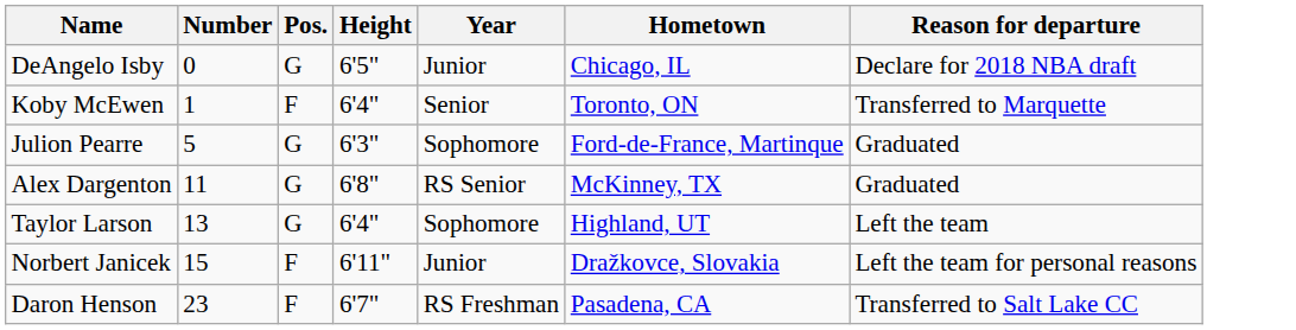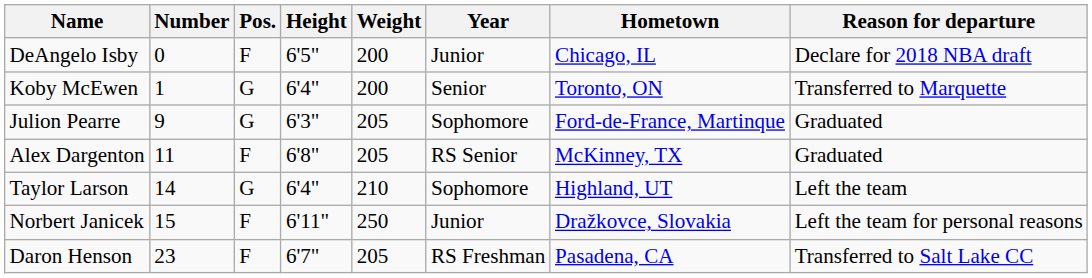+ column: Weight | 200 | 200 | 205 | 205 | 210 | 250 | 205
DeAngelo Isby | Pos.: G -> F
Koby McEwen | Pos.: F -> G
Julion Pearre | Number: 5 -> 9
Alex Dargenton | Pos.: G -> F
Taylor Larson | Number: 13 -> 14
